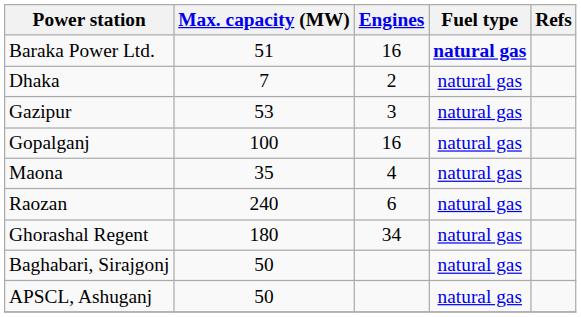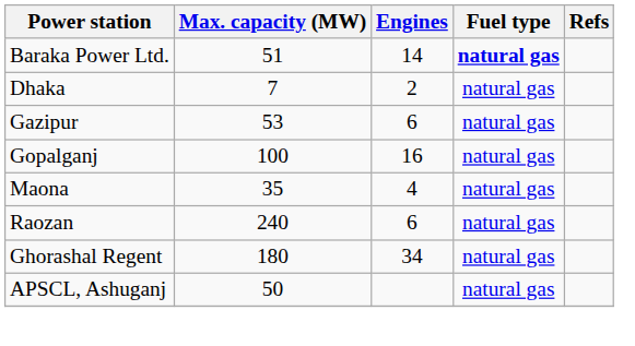Baraka Power Ltd. | Engines: 16 -> 14
Gazipur | Engines: 3 -> 6
- row: Baghabari, Sirajgonj | 50 | natural gas
